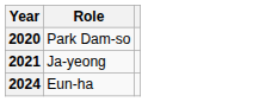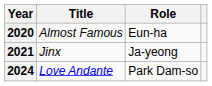+ column: Title | Almost Famous | Jinx | Love Andante
2020 | Role: Park Dam-so -> Eun-ha
2024 | Role: Eun-ha -> Park Dam-so
